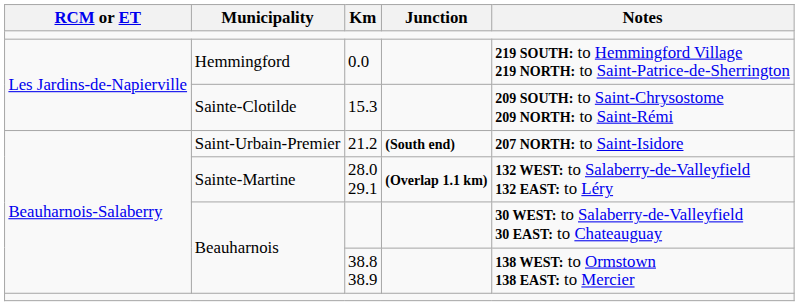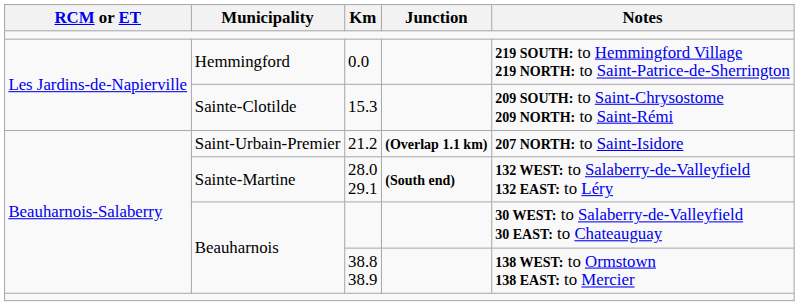Saint-Urbain-Premier | Junction: (South end) -> (Overlap 1.1 km)
Sainte-Martine | Junction: (Overlap 1.1 km) -> (South end)
